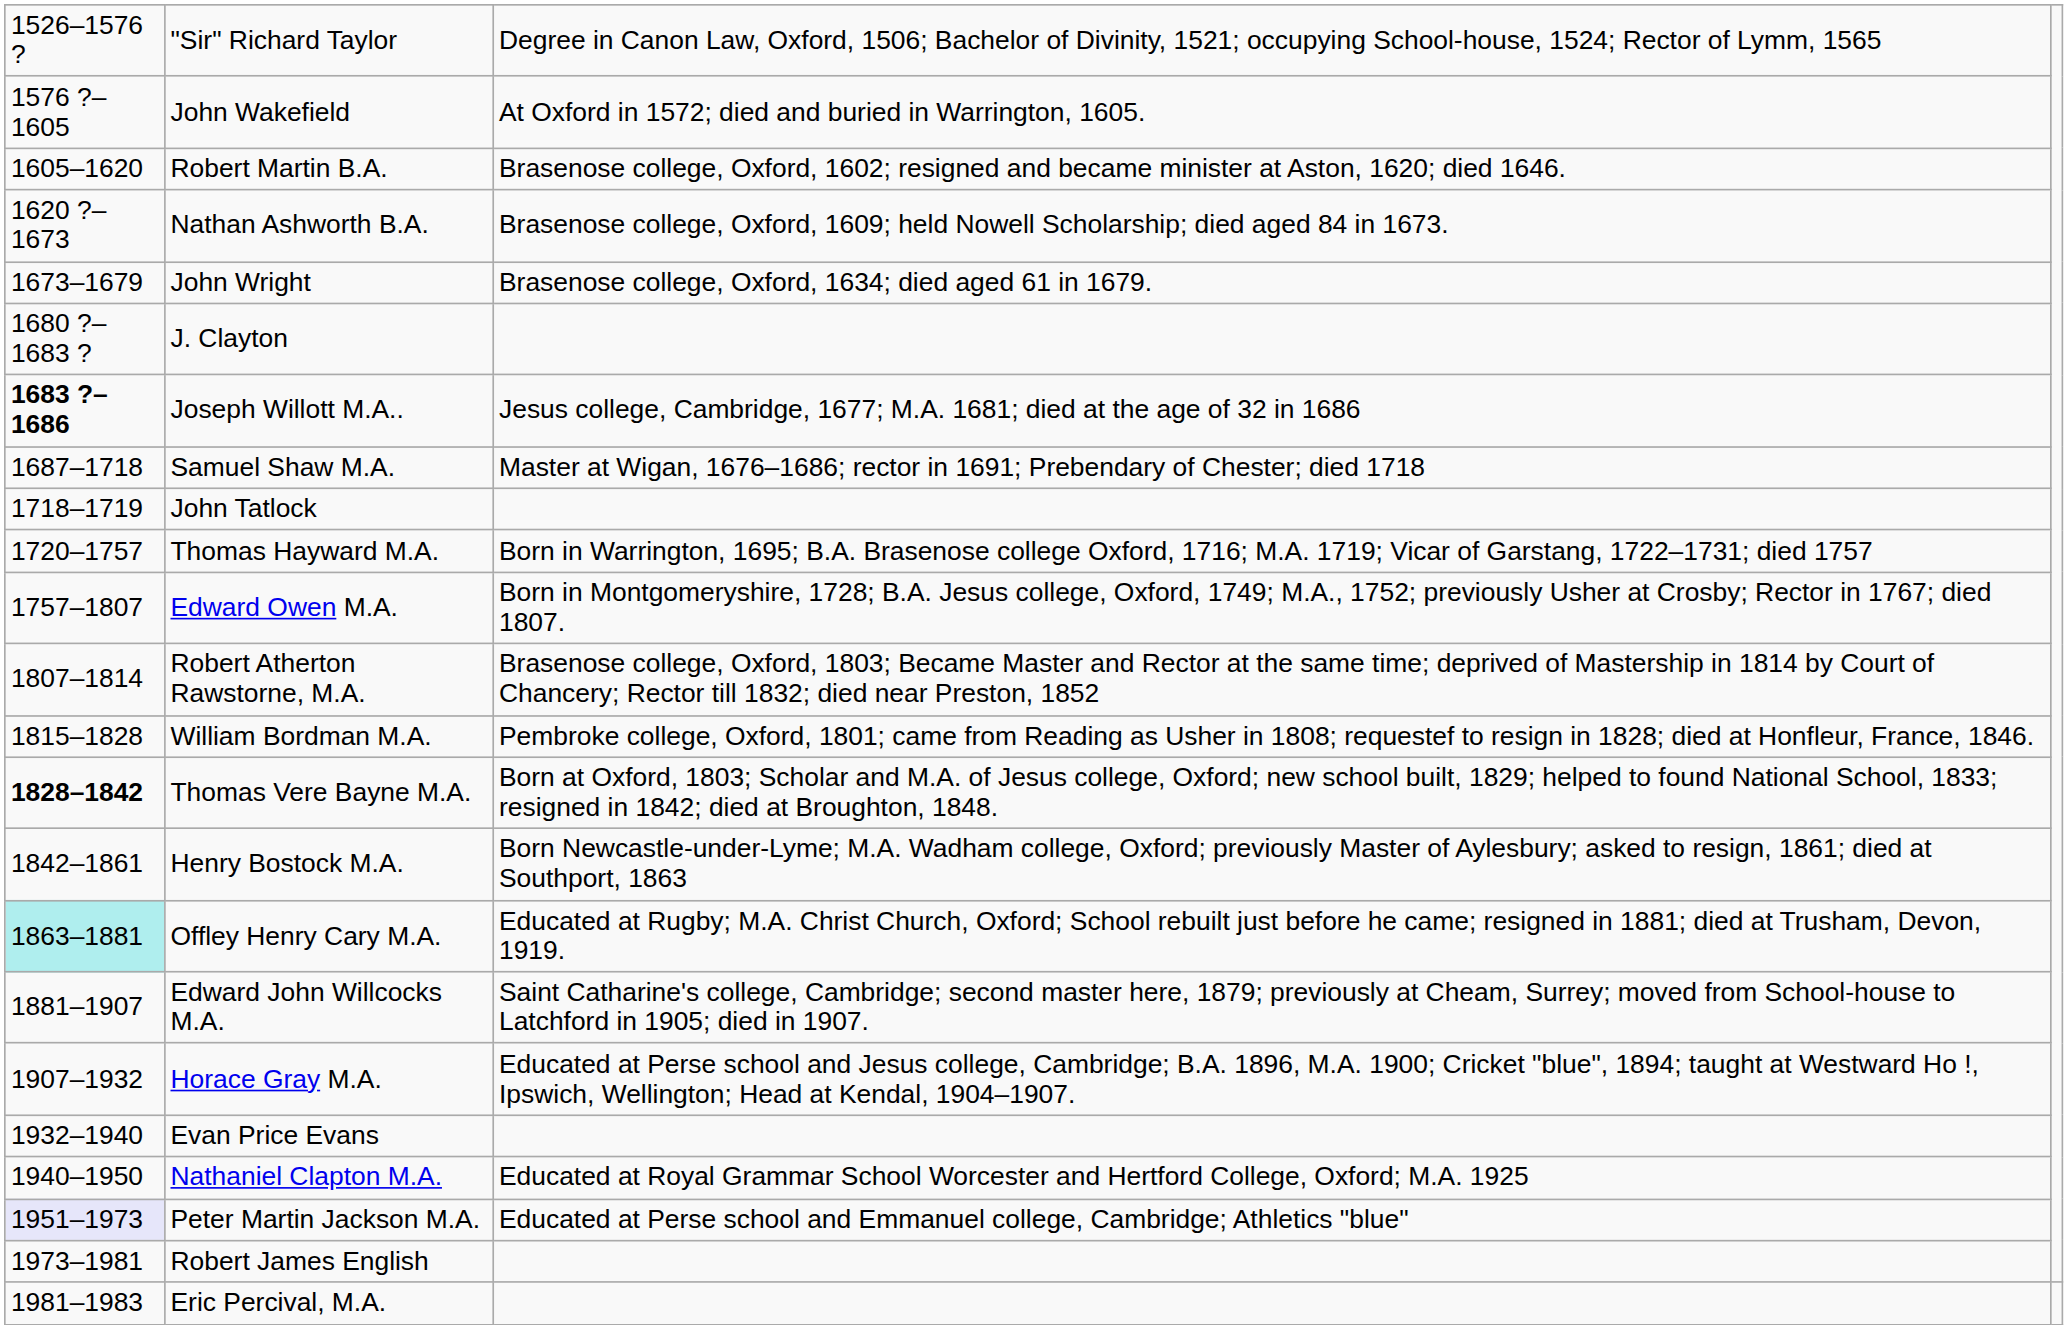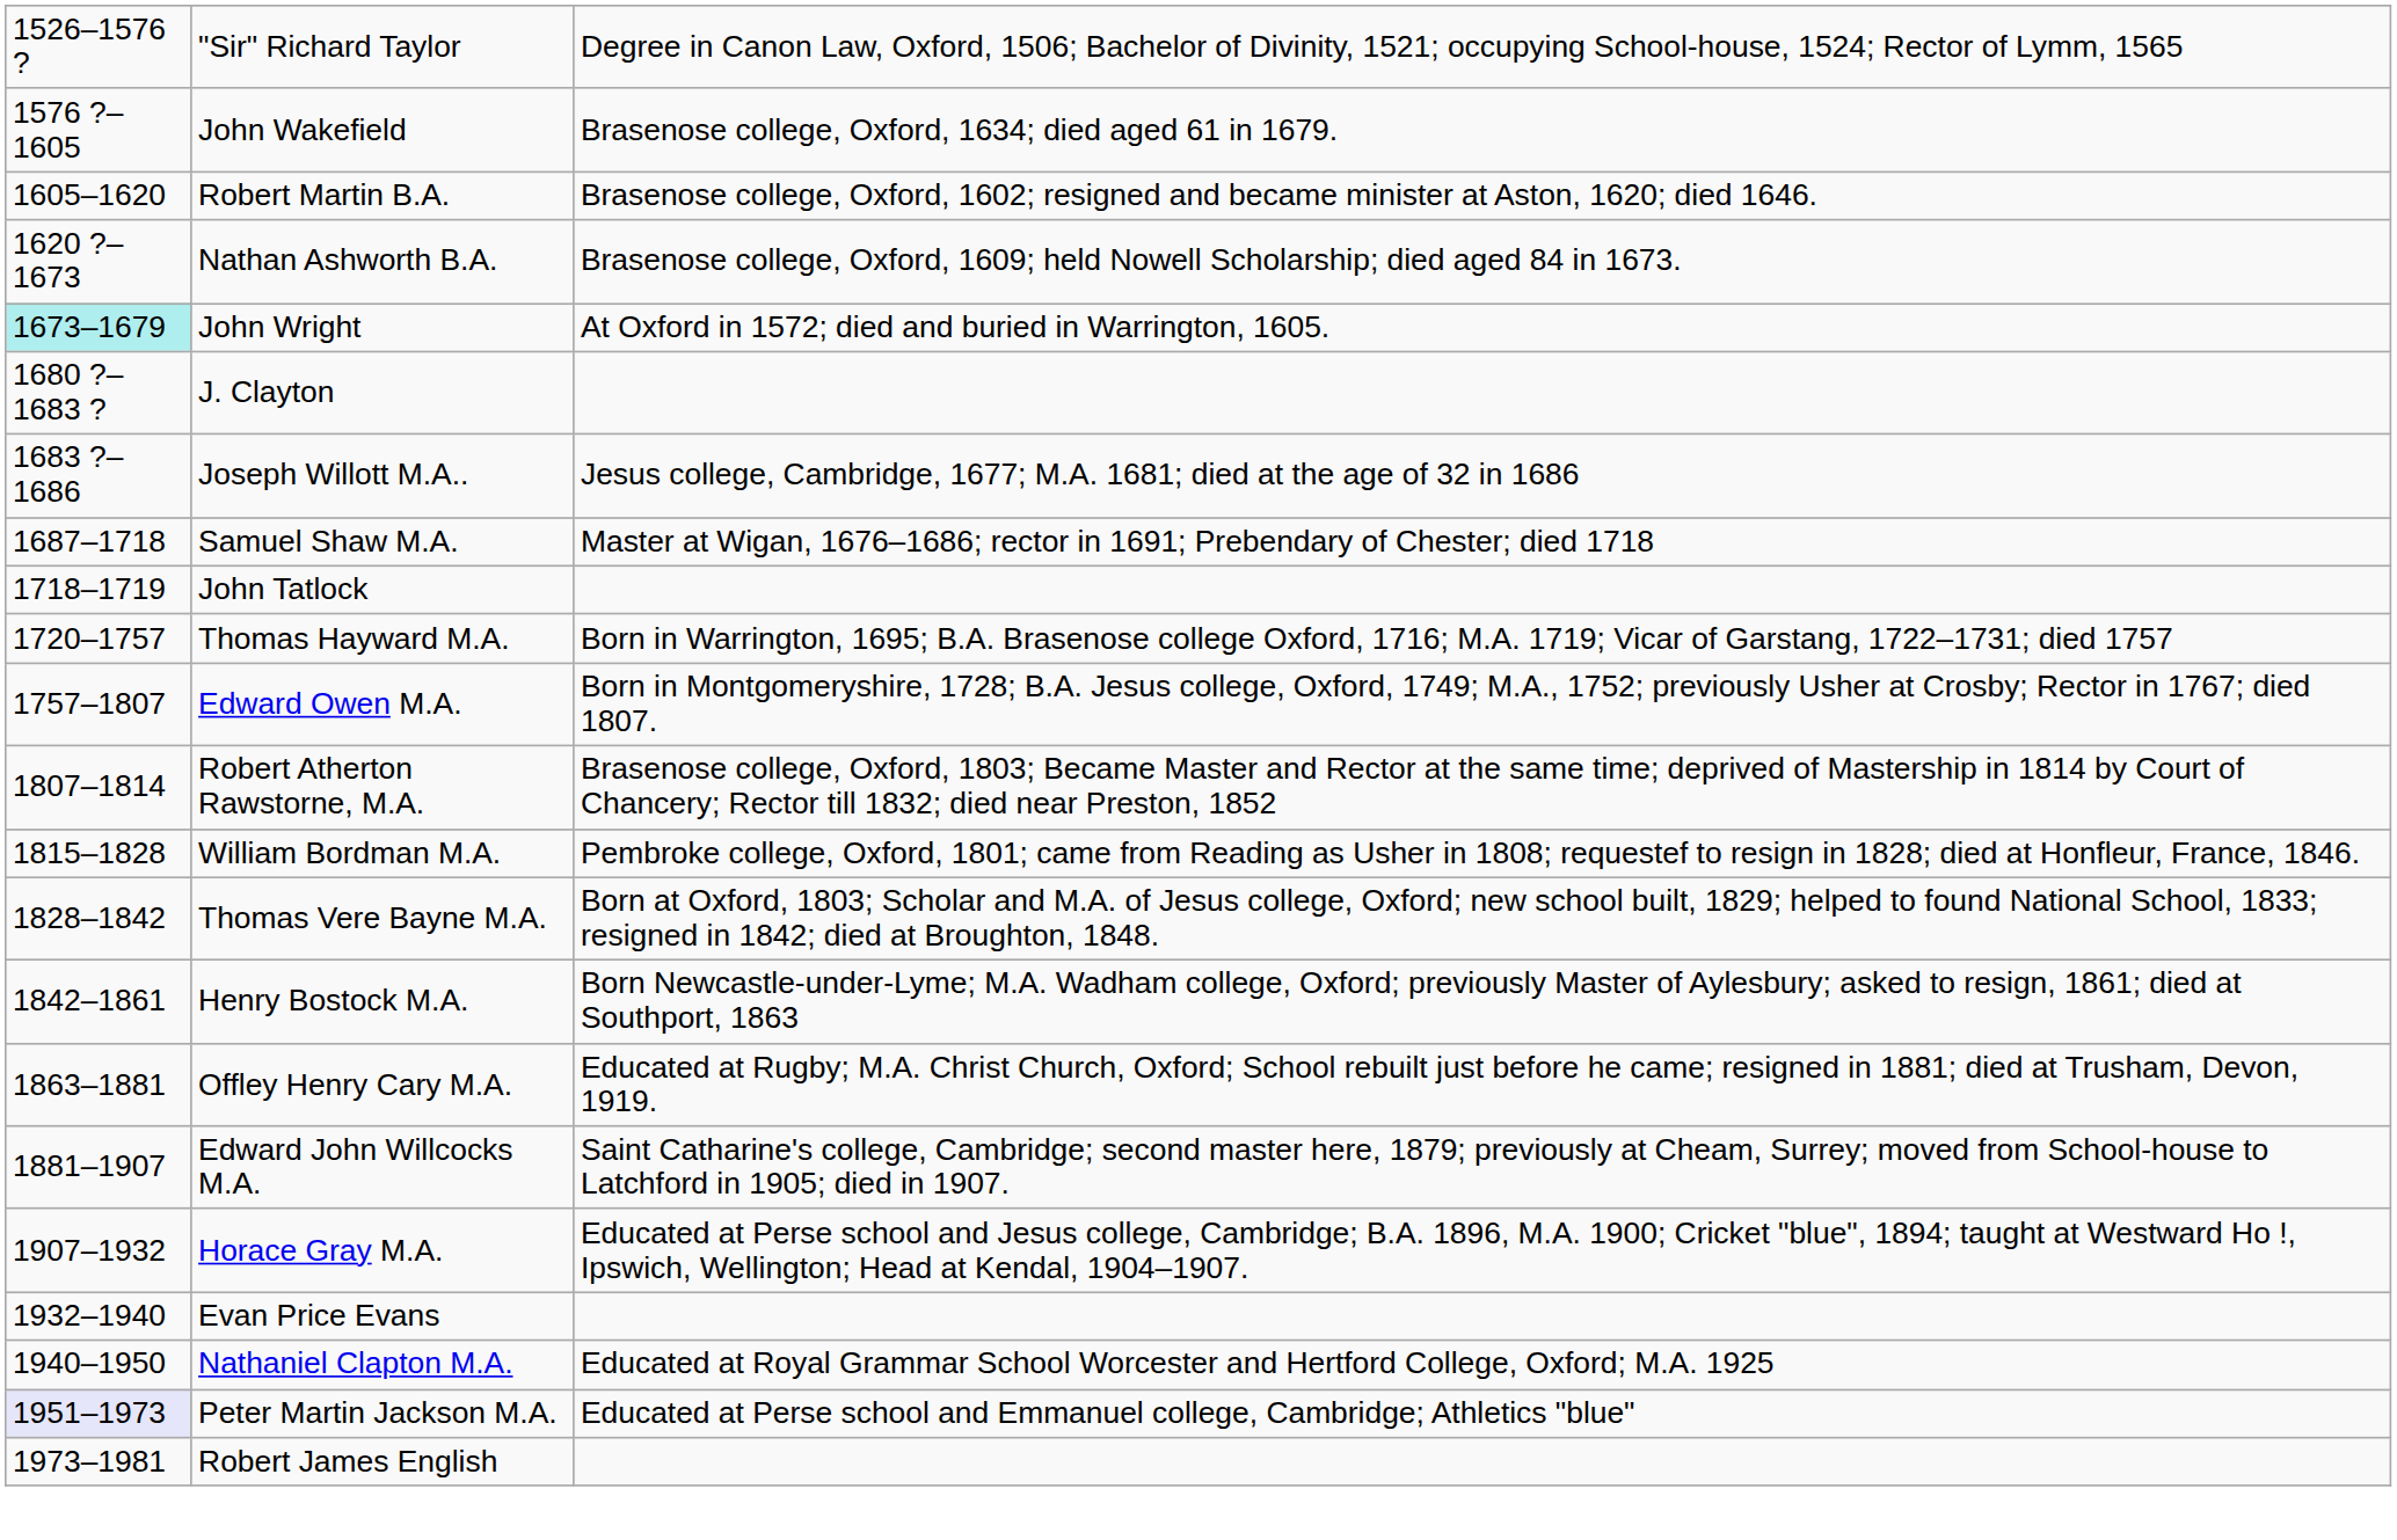John Wakefield | column 3: At Oxford in 1572; died and buried in Warrington, 1605. -> Brasenose college, Oxford, 1634; died aged 61 in 1679.
John Wright | column 1: no background -> paleturquoise background
John Wright | column 3: Brasenose college, Oxford, 1634; died aged 61 in 1679. -> At Oxford in 1572; died and buried in Warrington, 1605.
Joseph Willott M.A.. | column 1: bold -> normal
Thomas Vere Bayne M.A. | column 1: bold -> normal
Offley Henry Cary M.A. | column 1: paleturquoise background -> no background
- row: 1981–1983 | Eric Percival, M.A.
